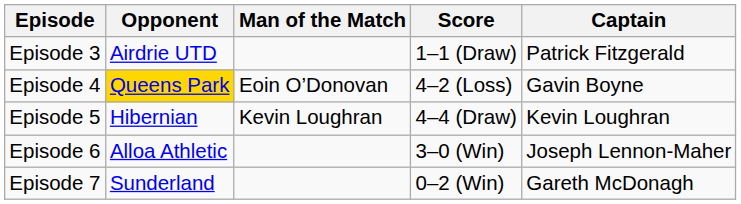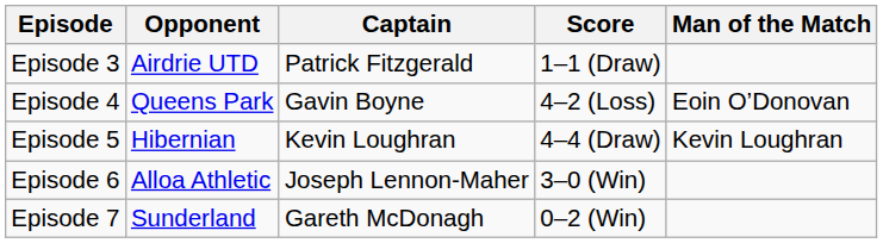columns swapped: Captain <-> Man of the Match
Episode 4 | Opponent: gold background -> no background
